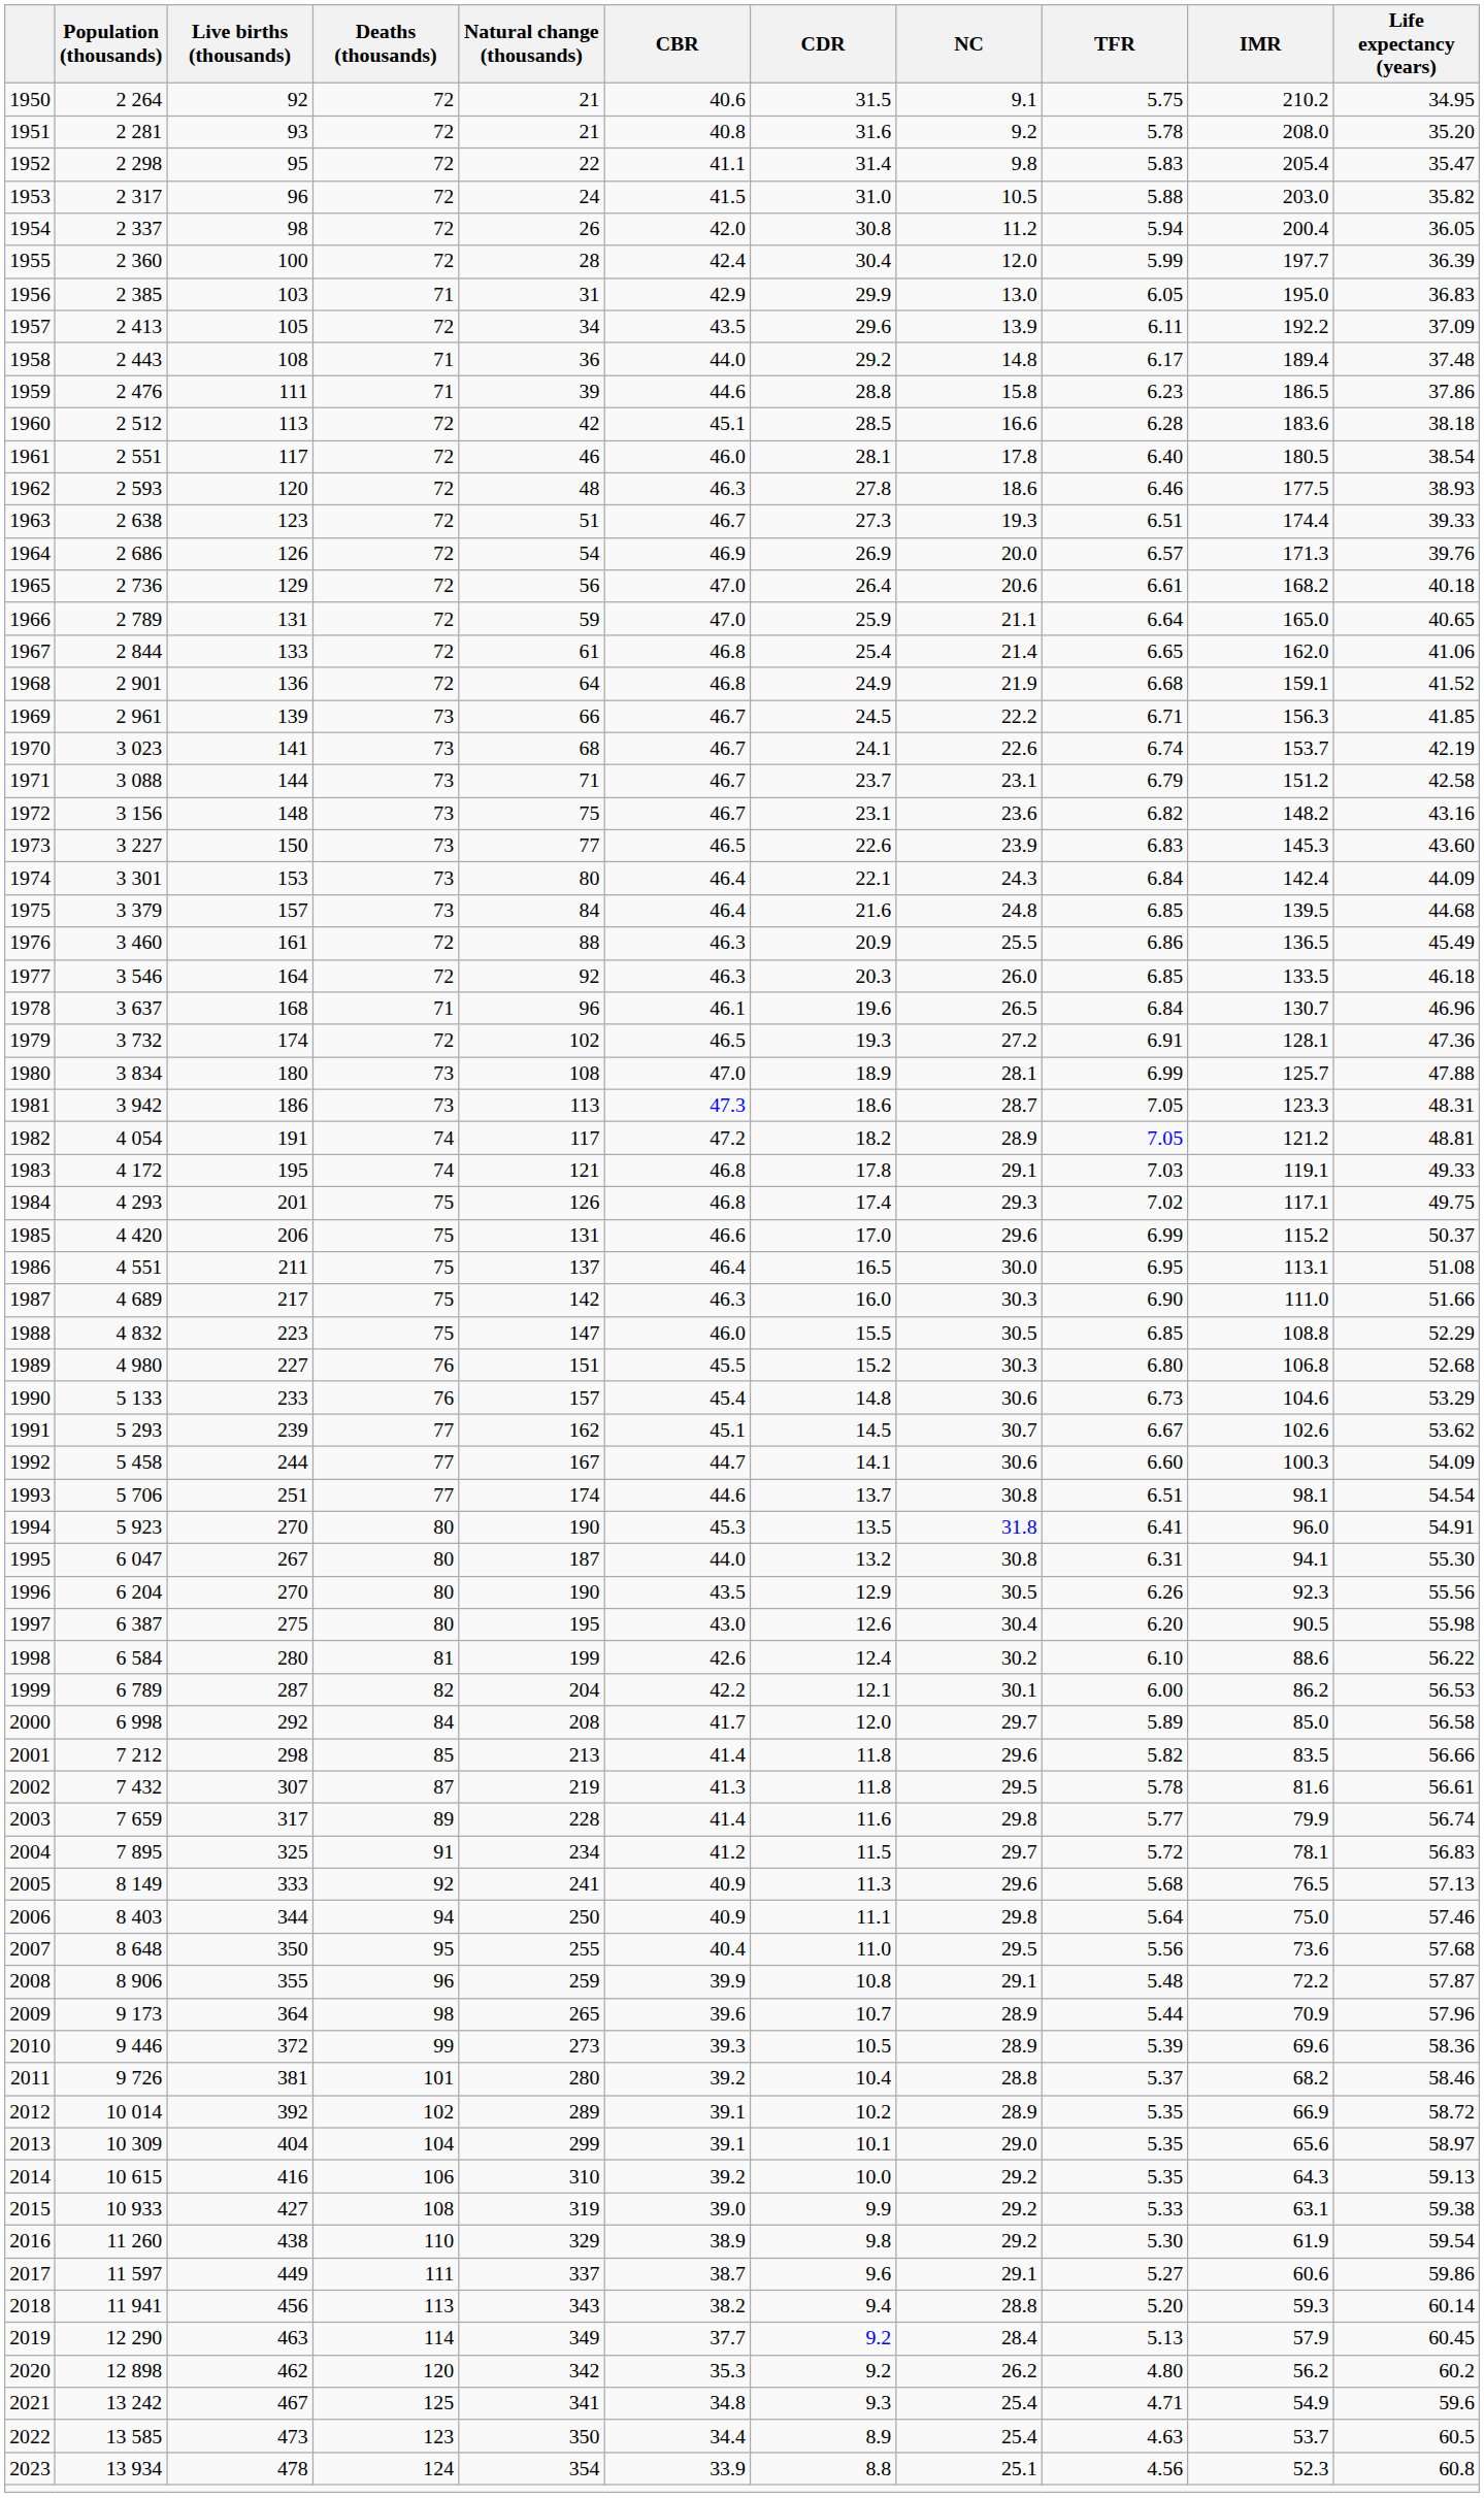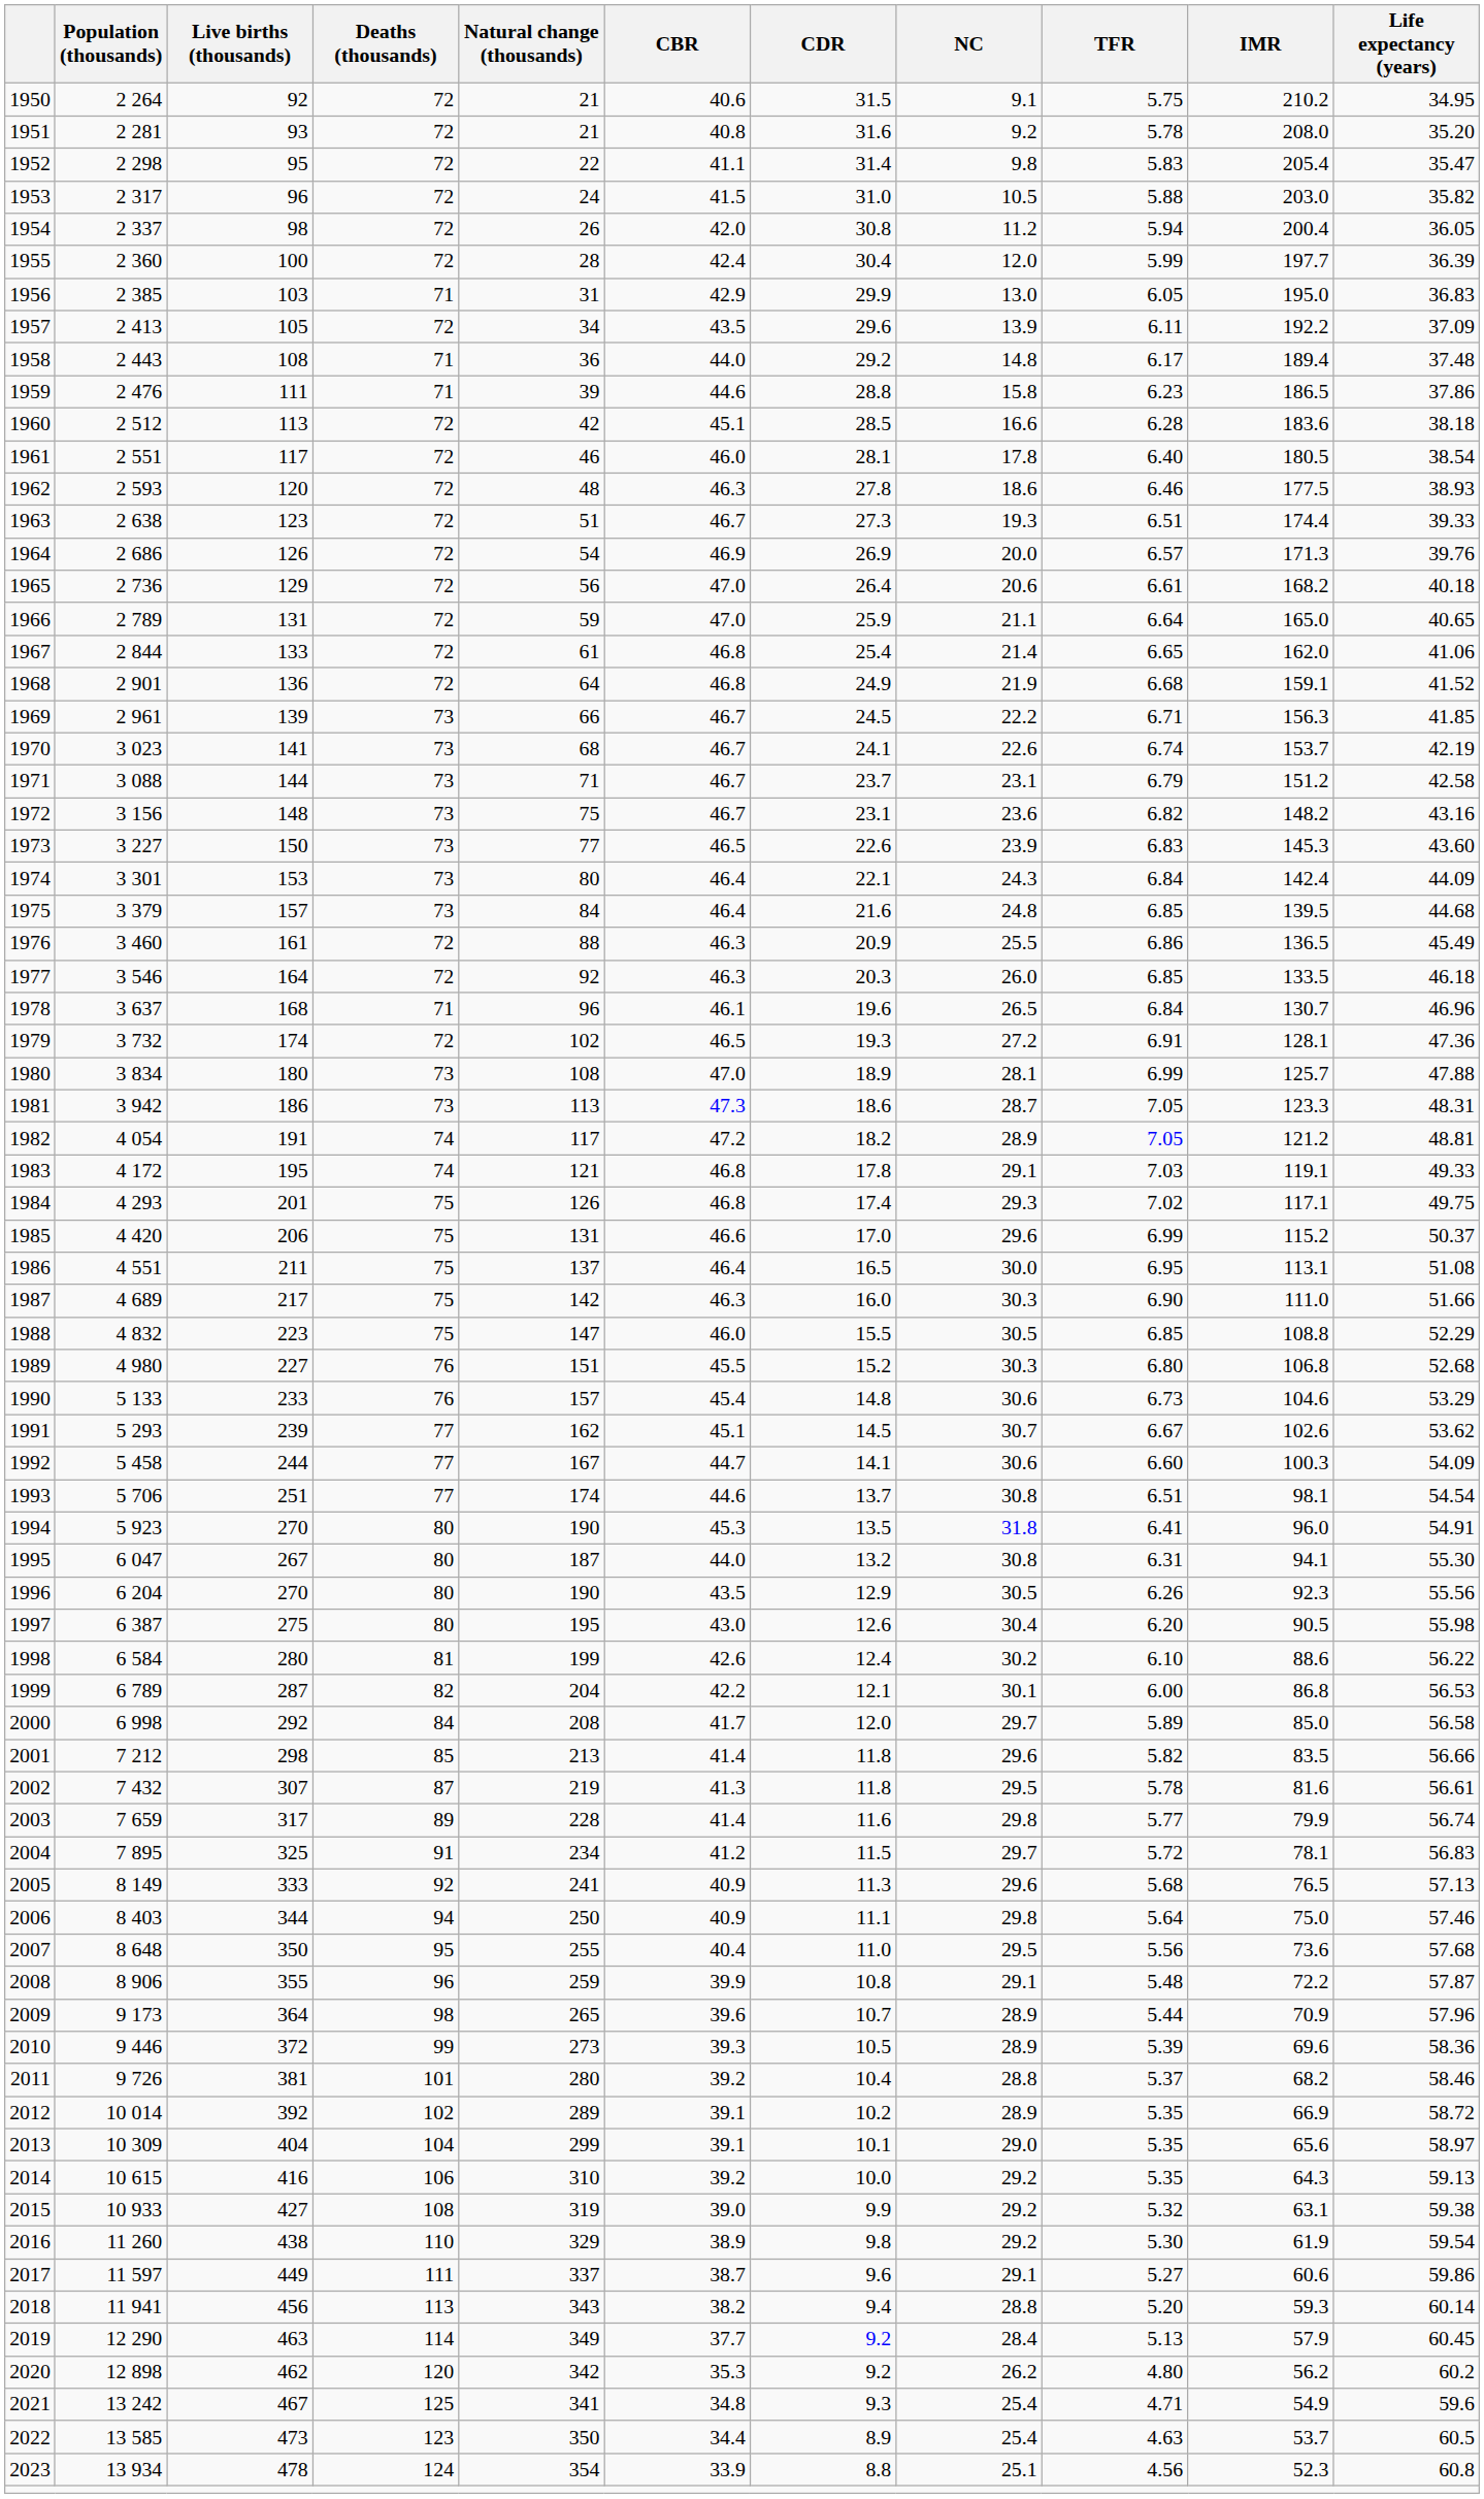1999 | IMR: 86.2 -> 86.8
2015 | TFR: 5.33 -> 5.32
